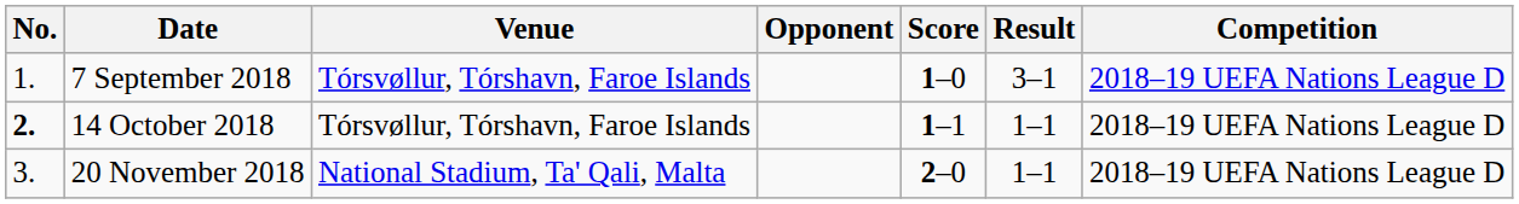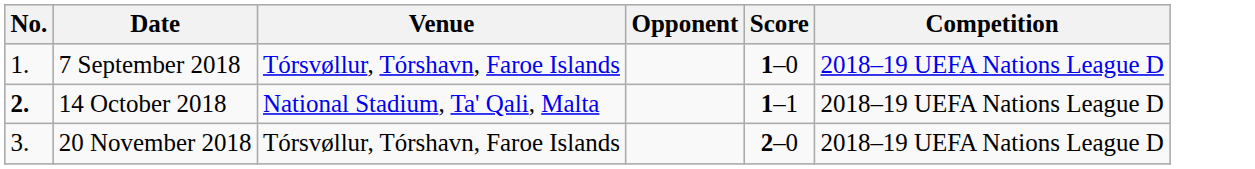- column: Result | 3–1 | 1–1 | 1–1
14 October 2018 | Venue: Tórsvøllur, Tórshavn, Faroe Islands -> National Stadium, Ta' Qali, Malta
20 November 2018 | Venue: National Stadium, Ta' Qali, Malta -> Tórsvøllur, Tórshavn, Faroe Islands
